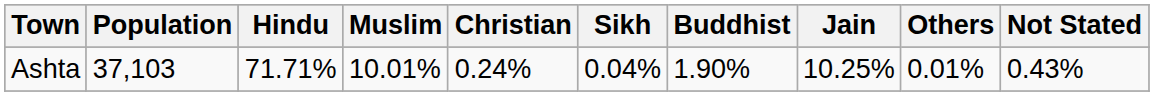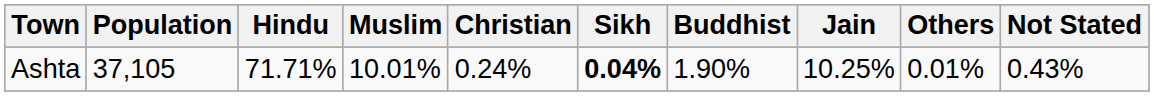Ashta | Population: 37,103 -> 37,105
Ashta | Sikh: normal -> bold
